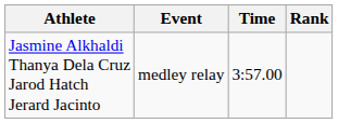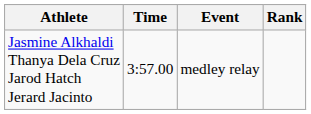columns swapped: Event <-> Time
